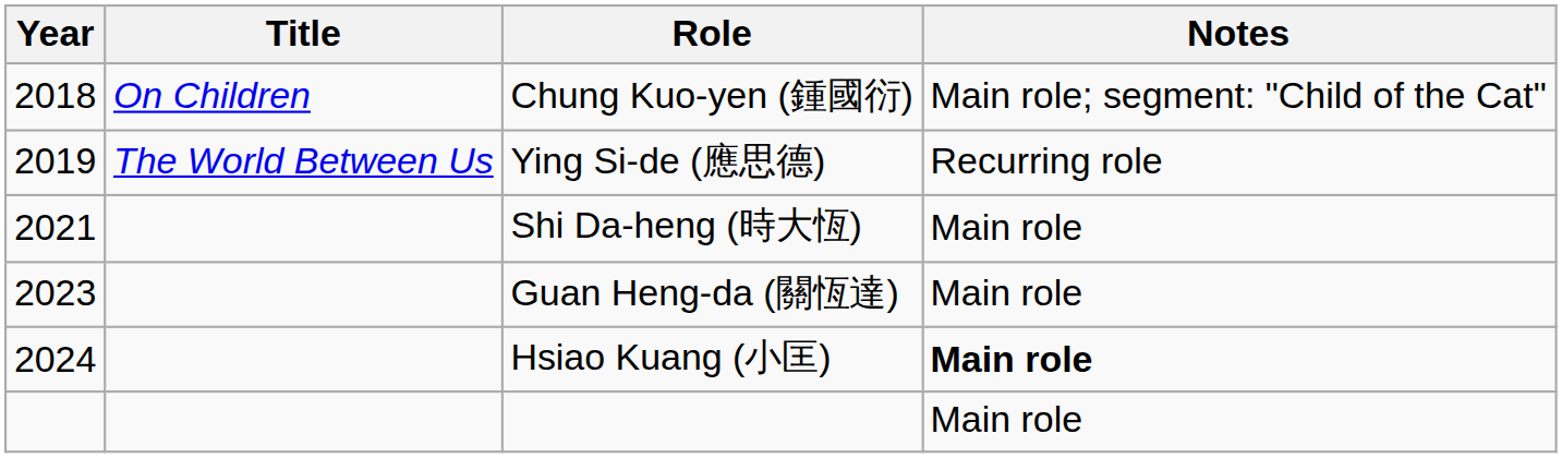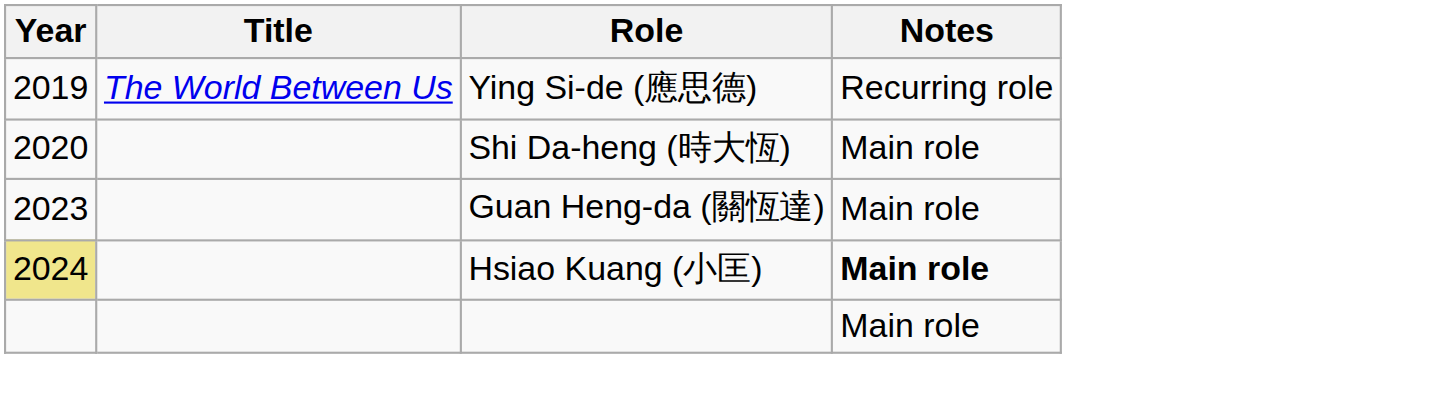- row: 2018 | On Children | Chung Kuo-yen (鍾國衍) | Main role; segment: "Child of the Cat"
Shi Da-heng (時大恆) | Year: 2021 -> 2020
Hsiao Kuang (小匡) | Year: no background -> khaki background
